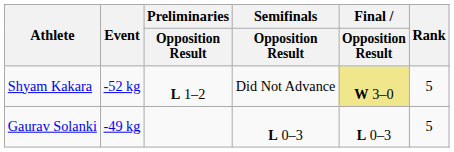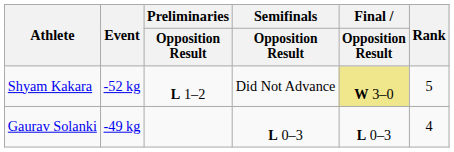Gaurav Solanki | Rank: 5 -> 4
